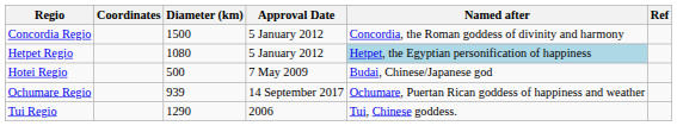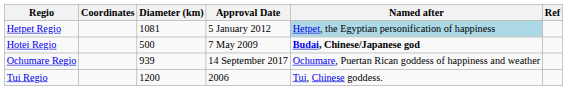- row: Concordia Regio | 1500 | 5 January 2012 | Concordia, the Roman goddess of divinity and harmony
Hetpet Regio | Diameter (km): 1080 -> 1081
Hotei Regio | Named after: normal -> bold
Tui Regio | Diameter (km): 1290 -> 1200
